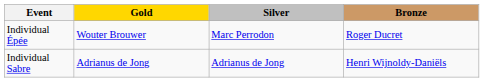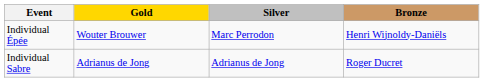Individual Épée | Bronze: Roger Ducret -> Henri Wijnoldy-Daniëls
Individual Sabre | Bronze: Henri Wijnoldy-Daniëls -> Roger Ducret
